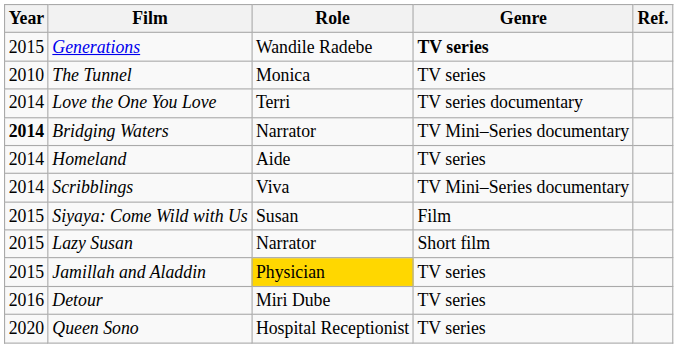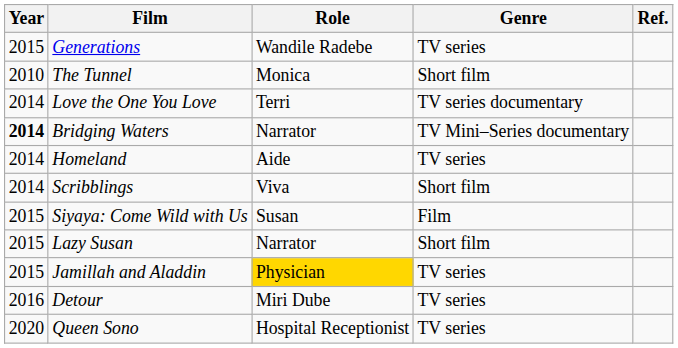Generations | Genre: bold -> normal
The Tunnel | Genre: TV series -> Short film
Scribblings | Genre: TV Mini–Series documentary -> Short film
